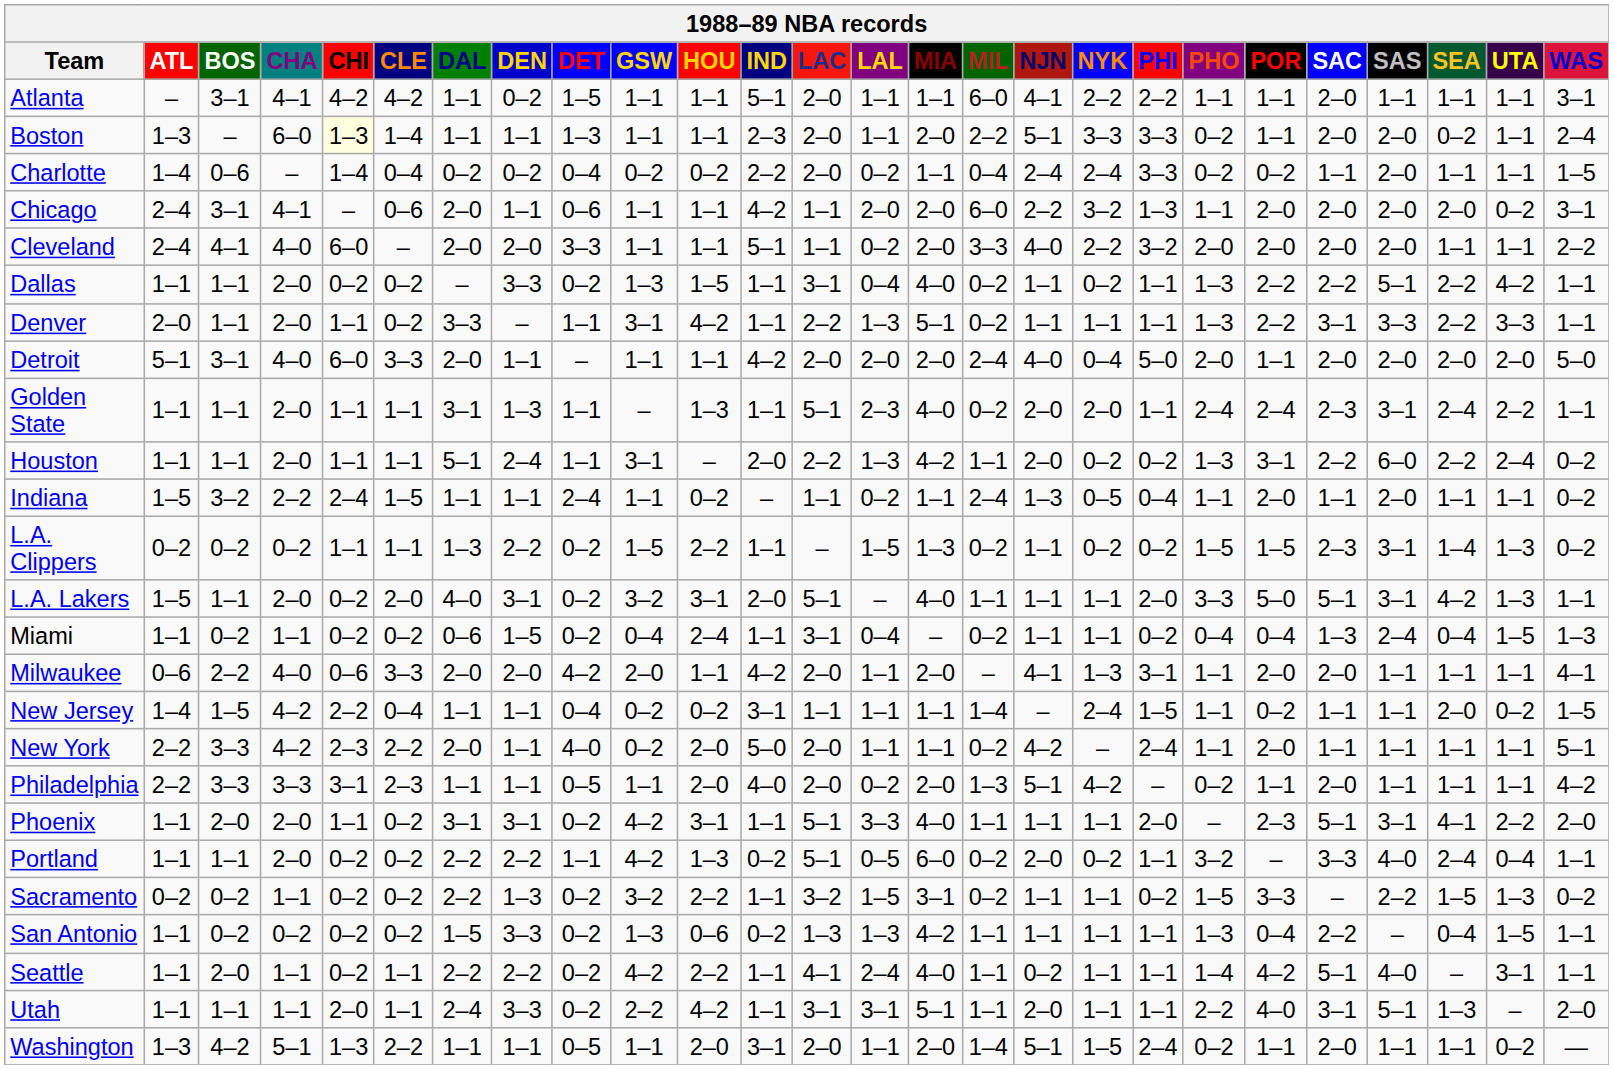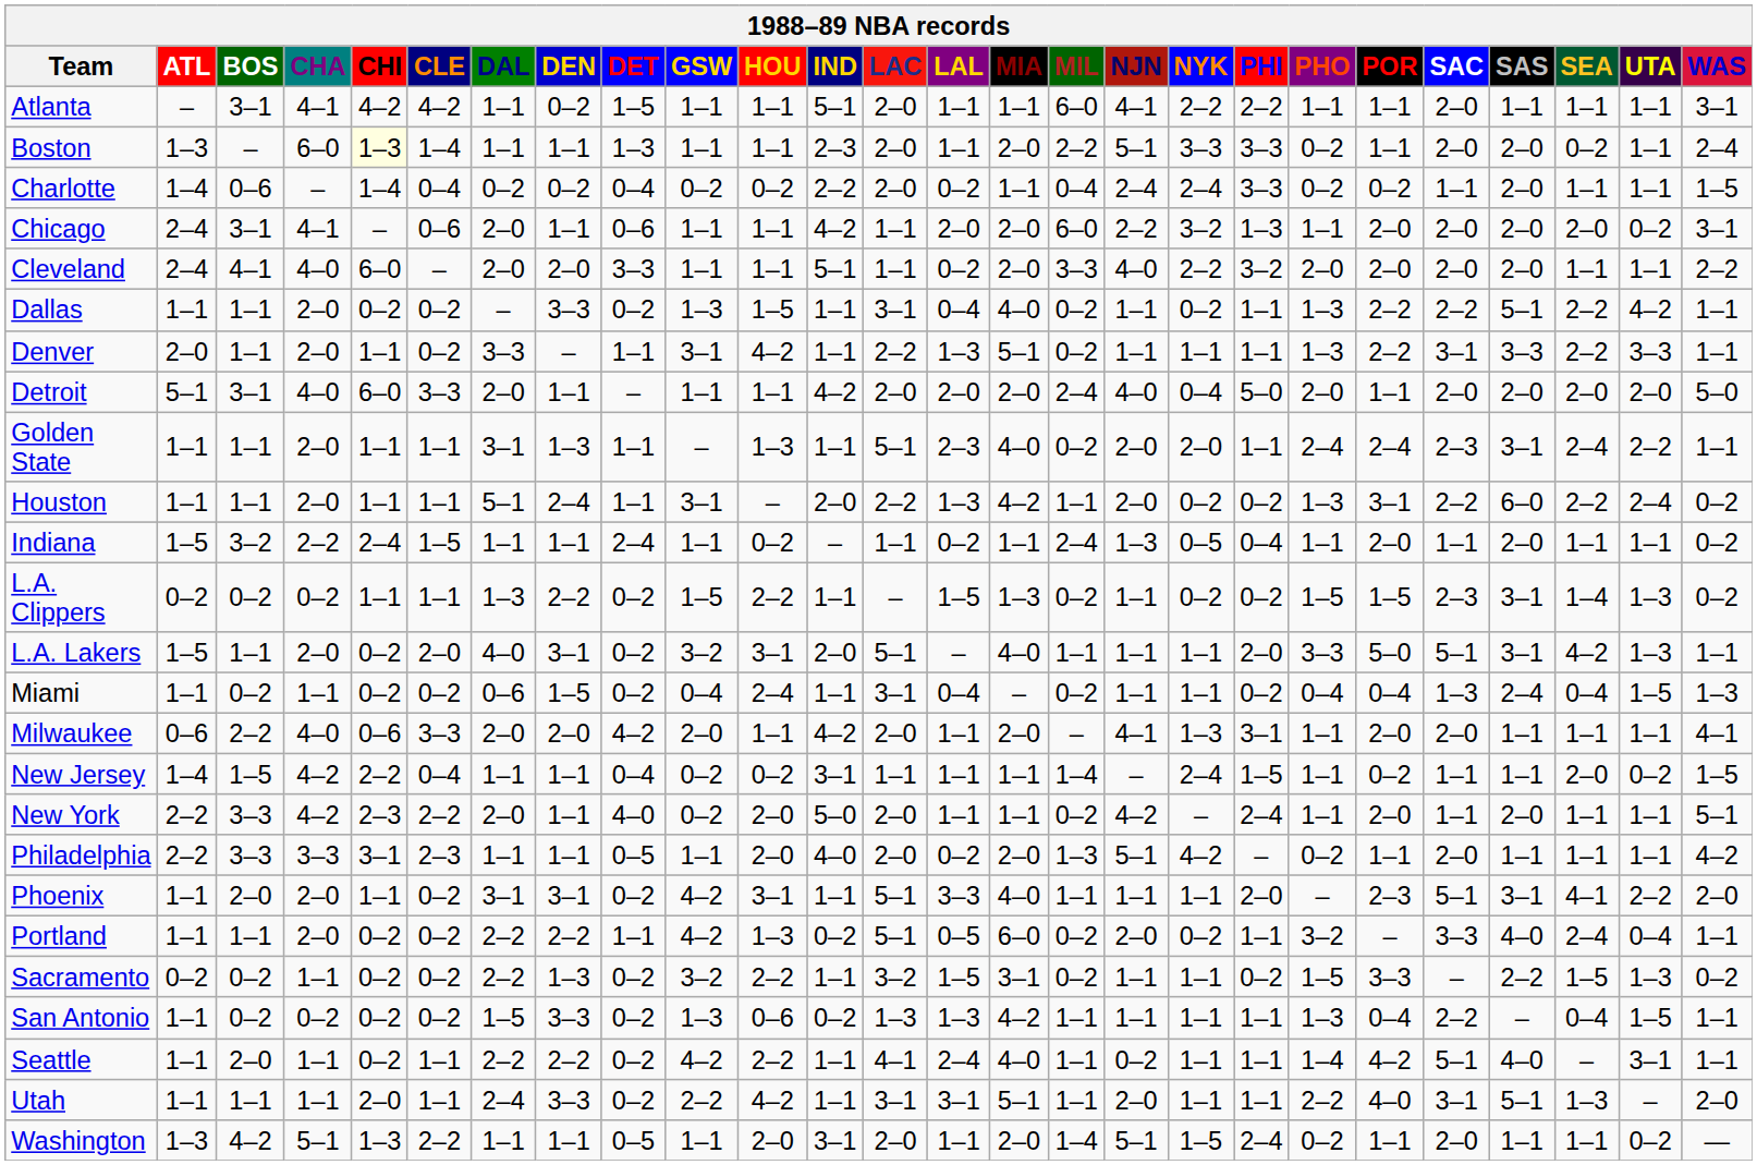New York | SAS: 1–1 -> 2–0
